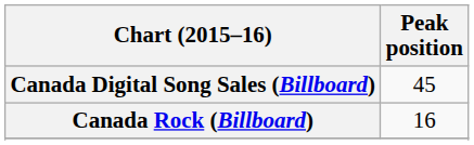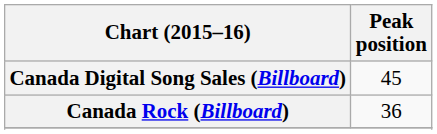Canada Rock (Billboard) | Peak position: 16 -> 36
